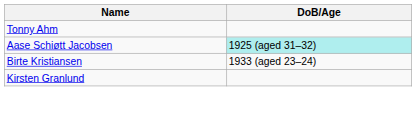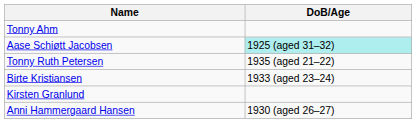+ row: Tonny Ruth Petersen | 1935 (aged 21–22)
+ row: Anni Hammergaard Hansen | 1930 (aged 26–27)
